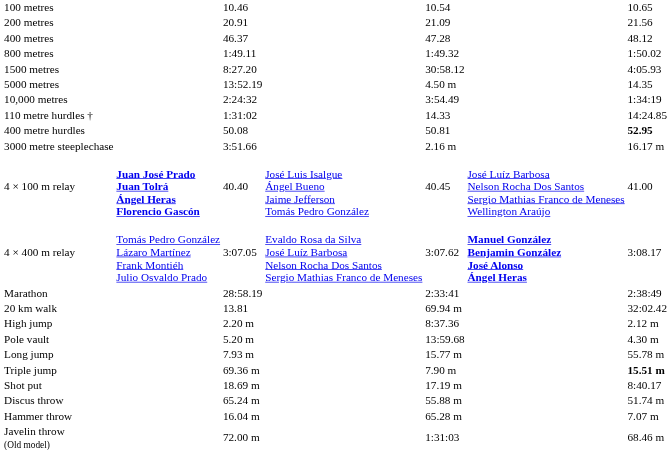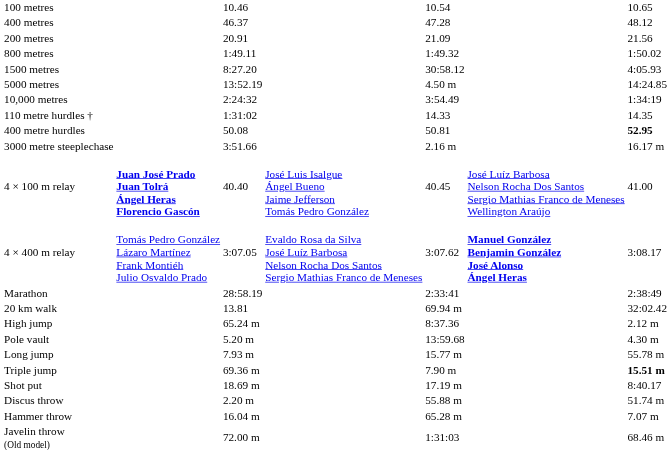rows swapped: 200 metres <-> 400 metres
5000 metres | column 7: 14.35 -> 14:24.85
110 metre hurdles † | column 7: 14:24.85 -> 14.35
High jump | column 3: 2.20 m -> 65.24 m
Discus throw | column 3: 65.24 m -> 2.20 m
